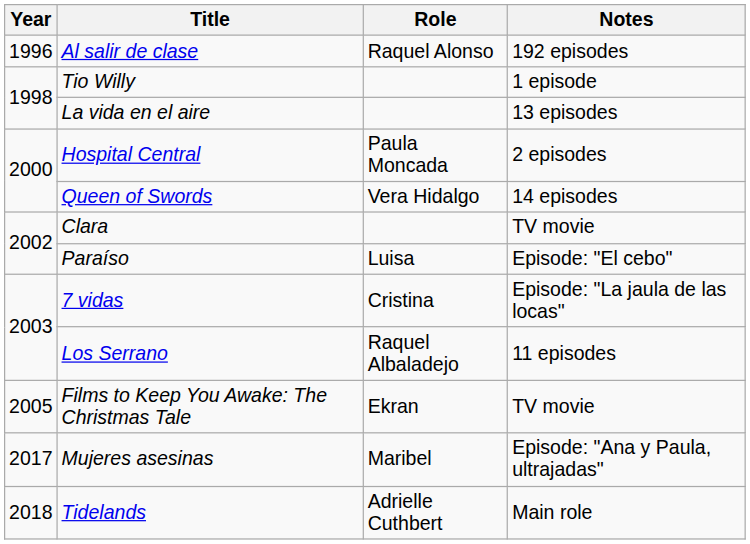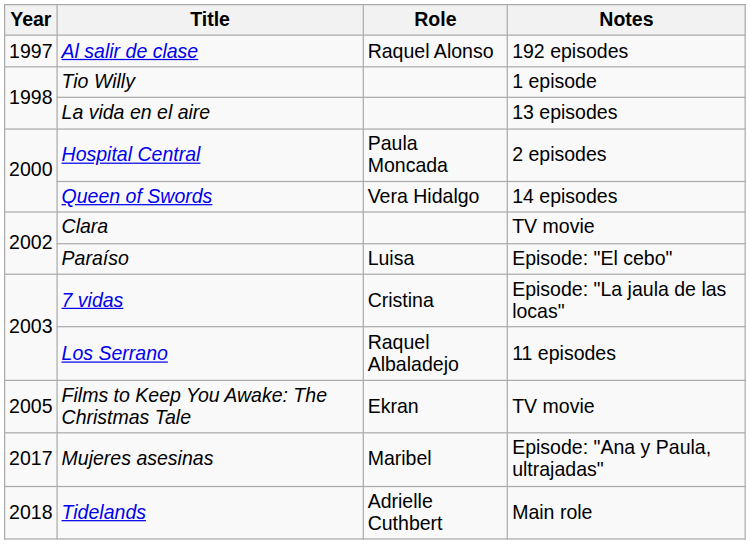Al salir de clase | Year: 1996 -> 1997
